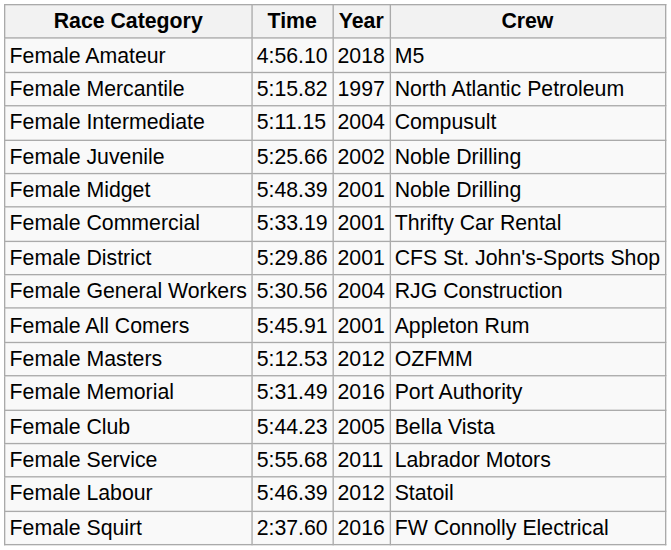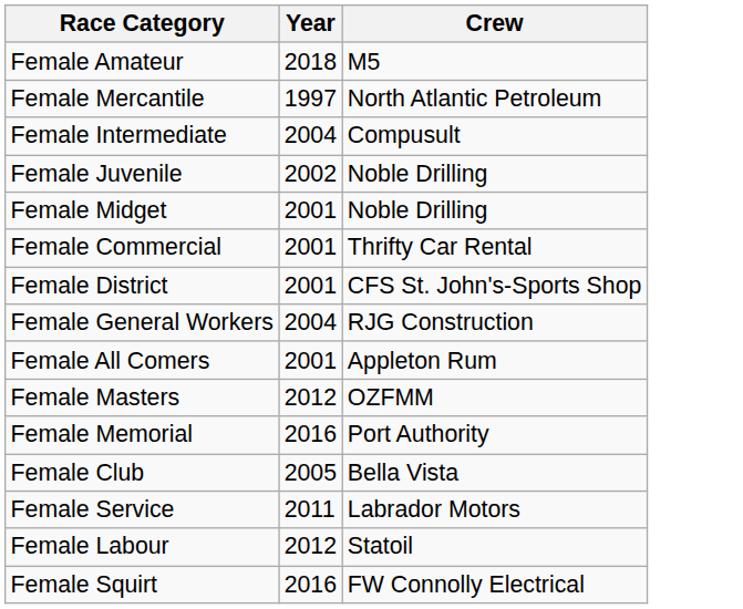- column: Time | 4:56.10 | 5:15.82 | 5:11.15 | 5:25.66 | 5:48.39 | 5:33.19 | 5:29.86 | 5:30.56 | 5:45.91 | 5:12.53 | 5:31.49 | 5:44.23 | 5:55.68 | 5:46.39 | 2:37.60
